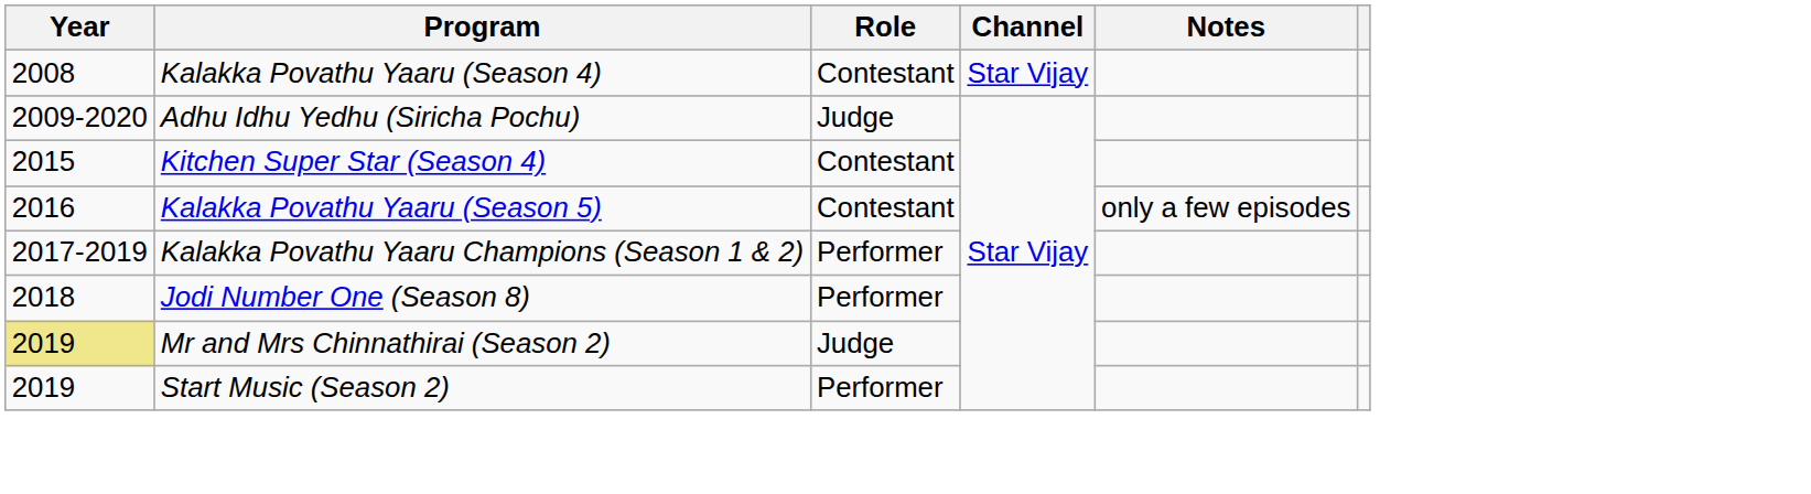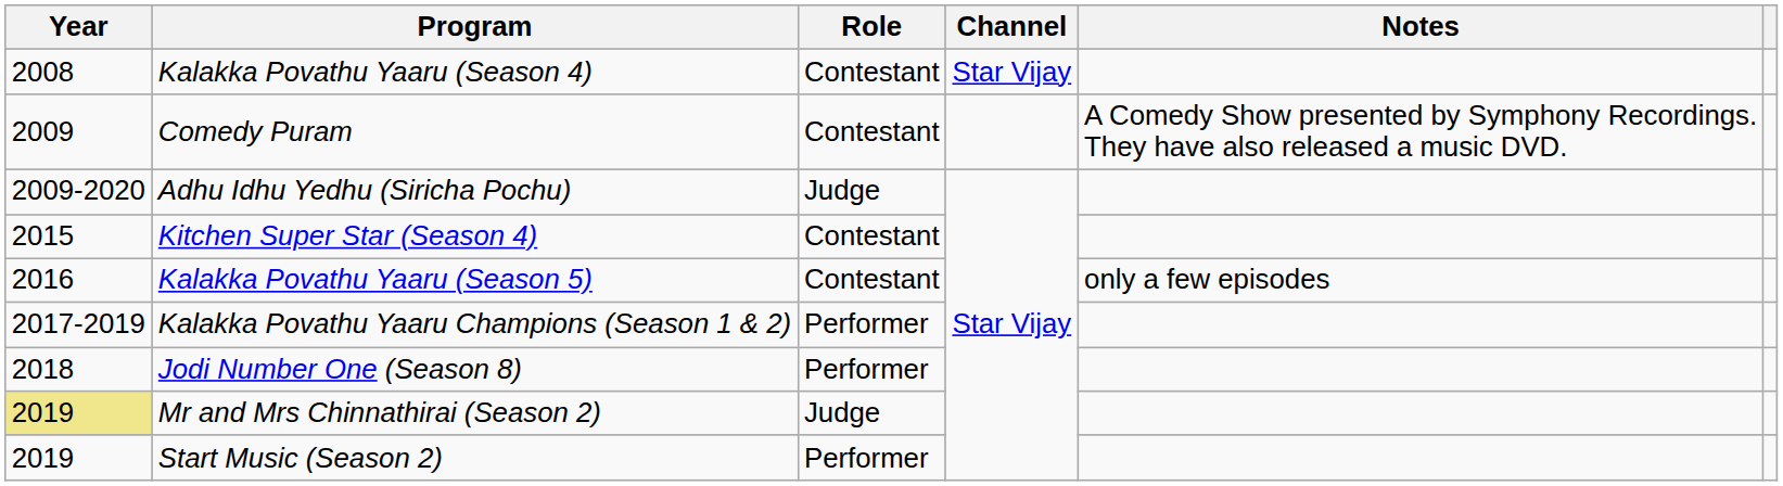+ row: 2009 | Comedy Puram | Contestant | A Comedy Show presented by Symphony Recordings. They have also released a music DVD.
